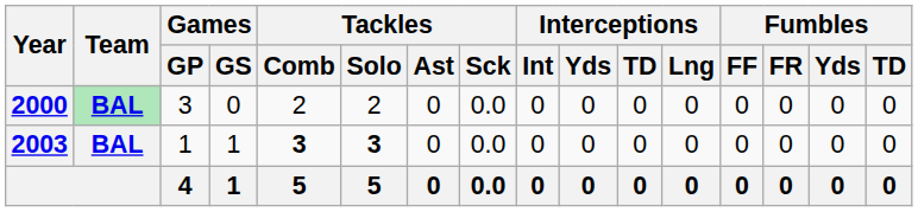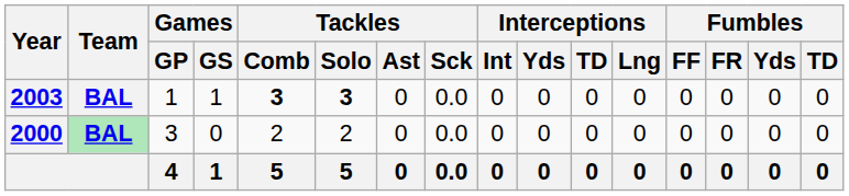rows swapped: 2000 <-> 2003
